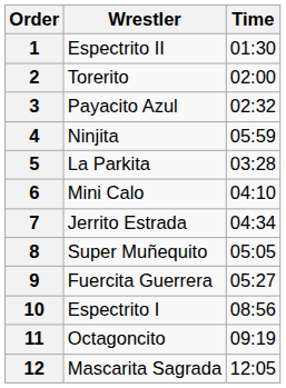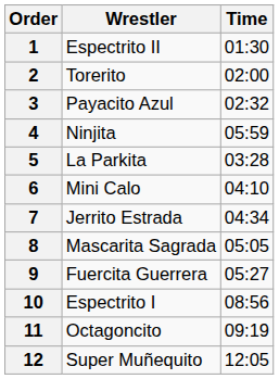8 | Wrestler: Super Muñequito -> Mascarita Sagrada
12 | Wrestler: Mascarita Sagrada -> Super Muñequito
